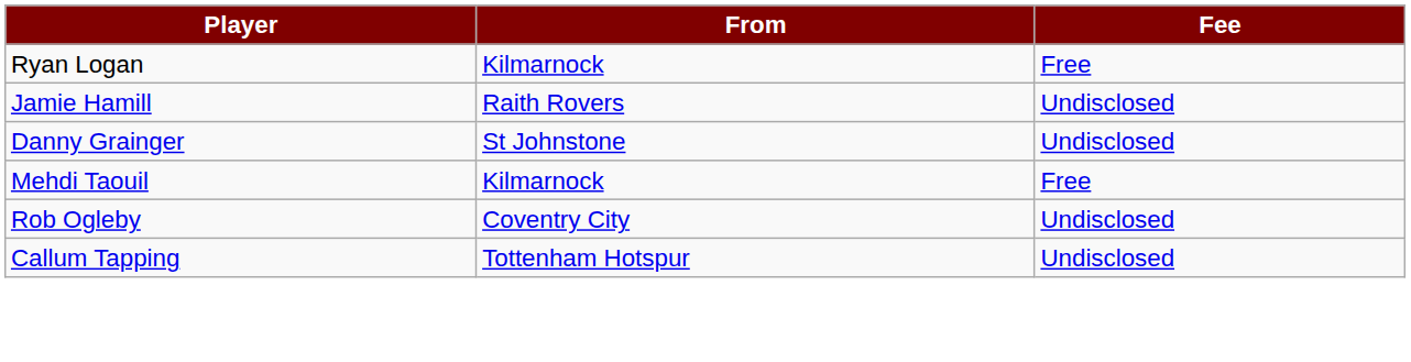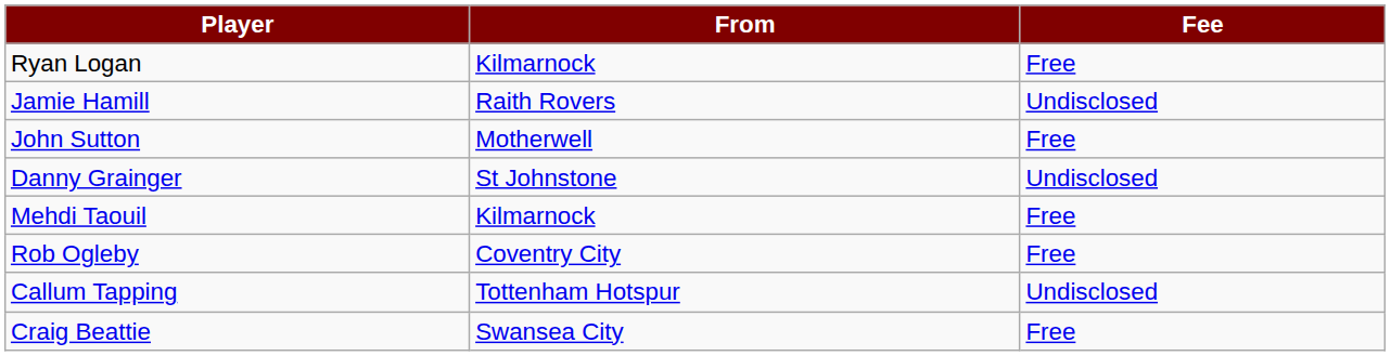+ row: John Sutton | Motherwell | Free
Rob Ogleby | Fee: Undisclosed -> Free
+ row: Craig Beattie | Swansea City | Free
